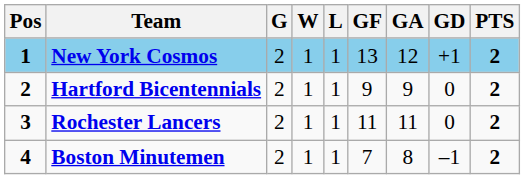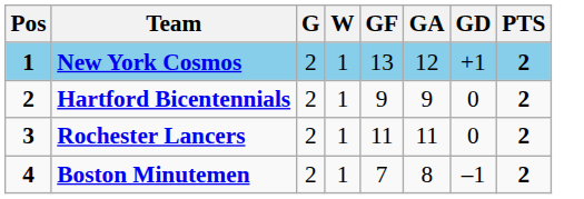- column: L | 1 | 1 | 1 | 1
